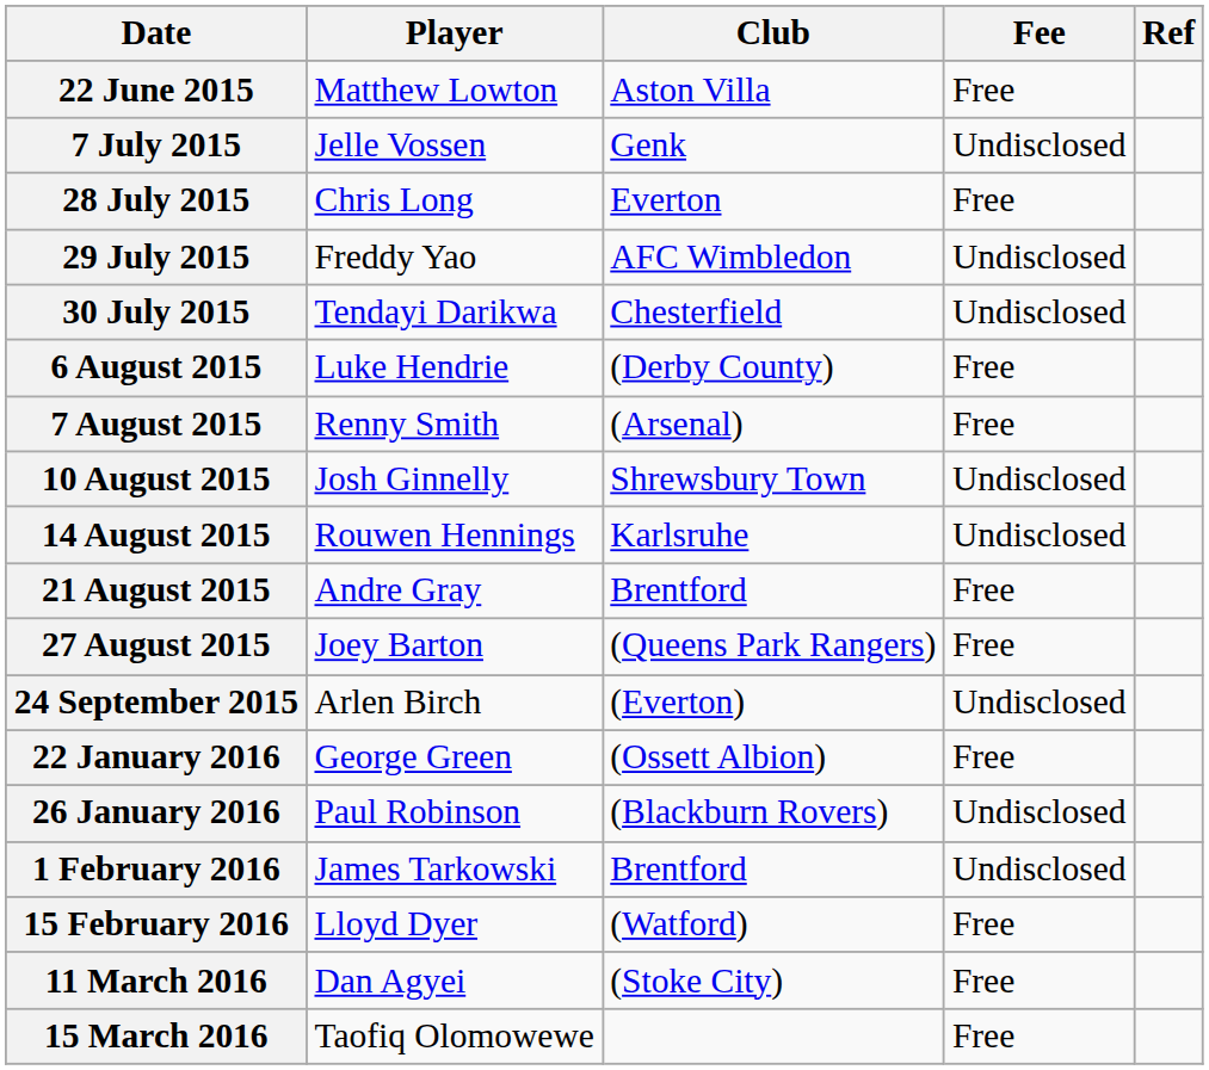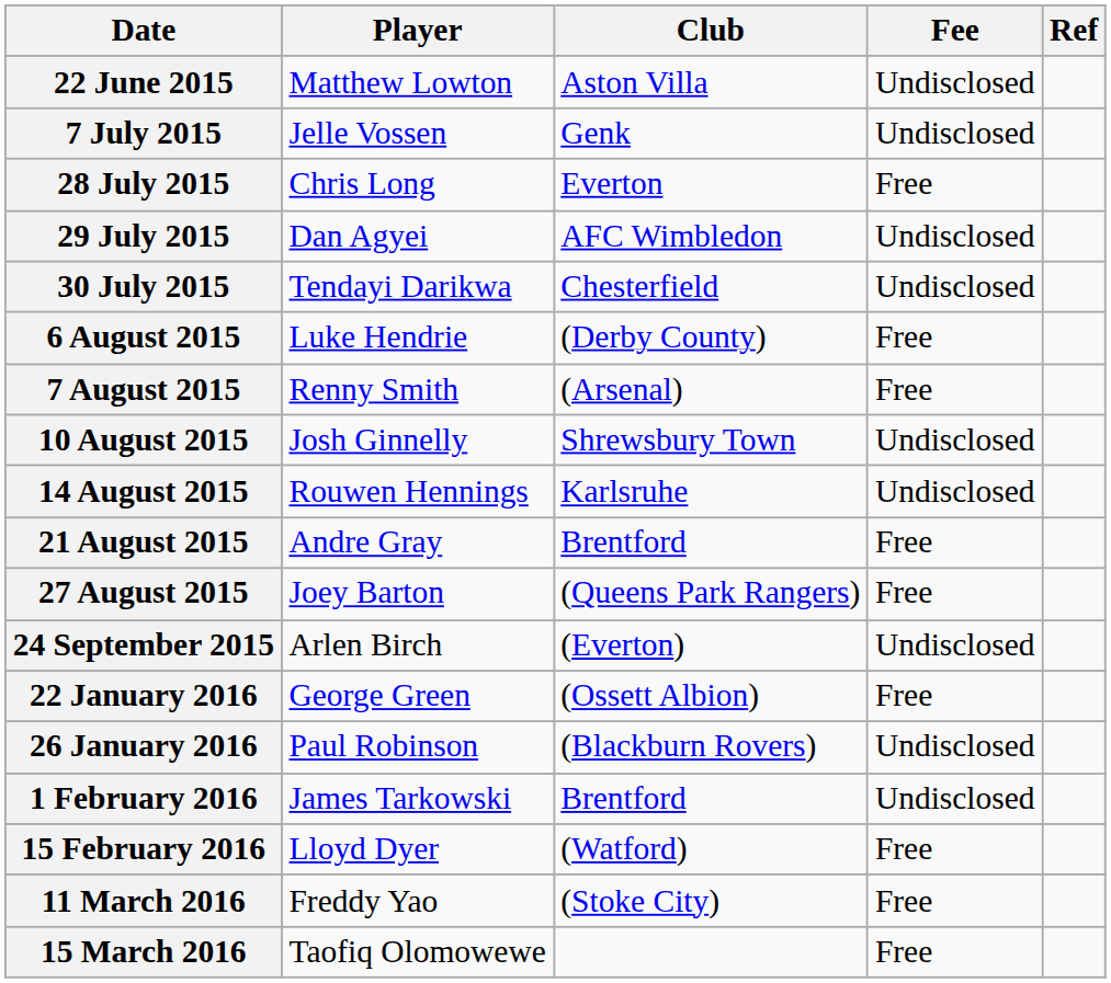22 June 2015 | Fee: Free -> Undisclosed
29 July 2015 | Player: Freddy Yao -> Dan Agyei
11 March 2016 | Player: Dan Agyei -> Freddy Yao
